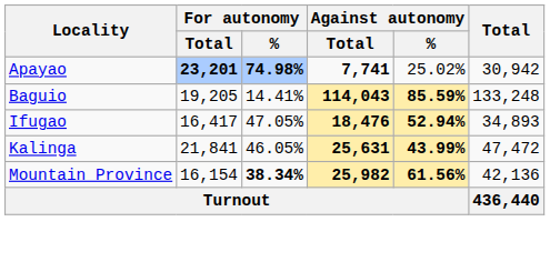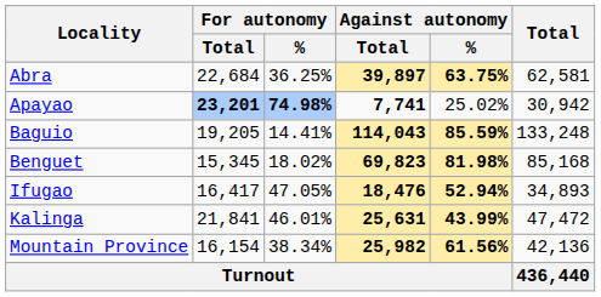+ row: Abra | 22,684 | 36.25% | 39,897 | 63.75% | 62,581
+ row: Benguet | 15,345 | 18.02% | 69,823 | 81.98% | 85,168
Kalinga | For autonomy / %: 46.05% -> 46.01%
Mountain Province | For autonomy / %: bold -> normal
